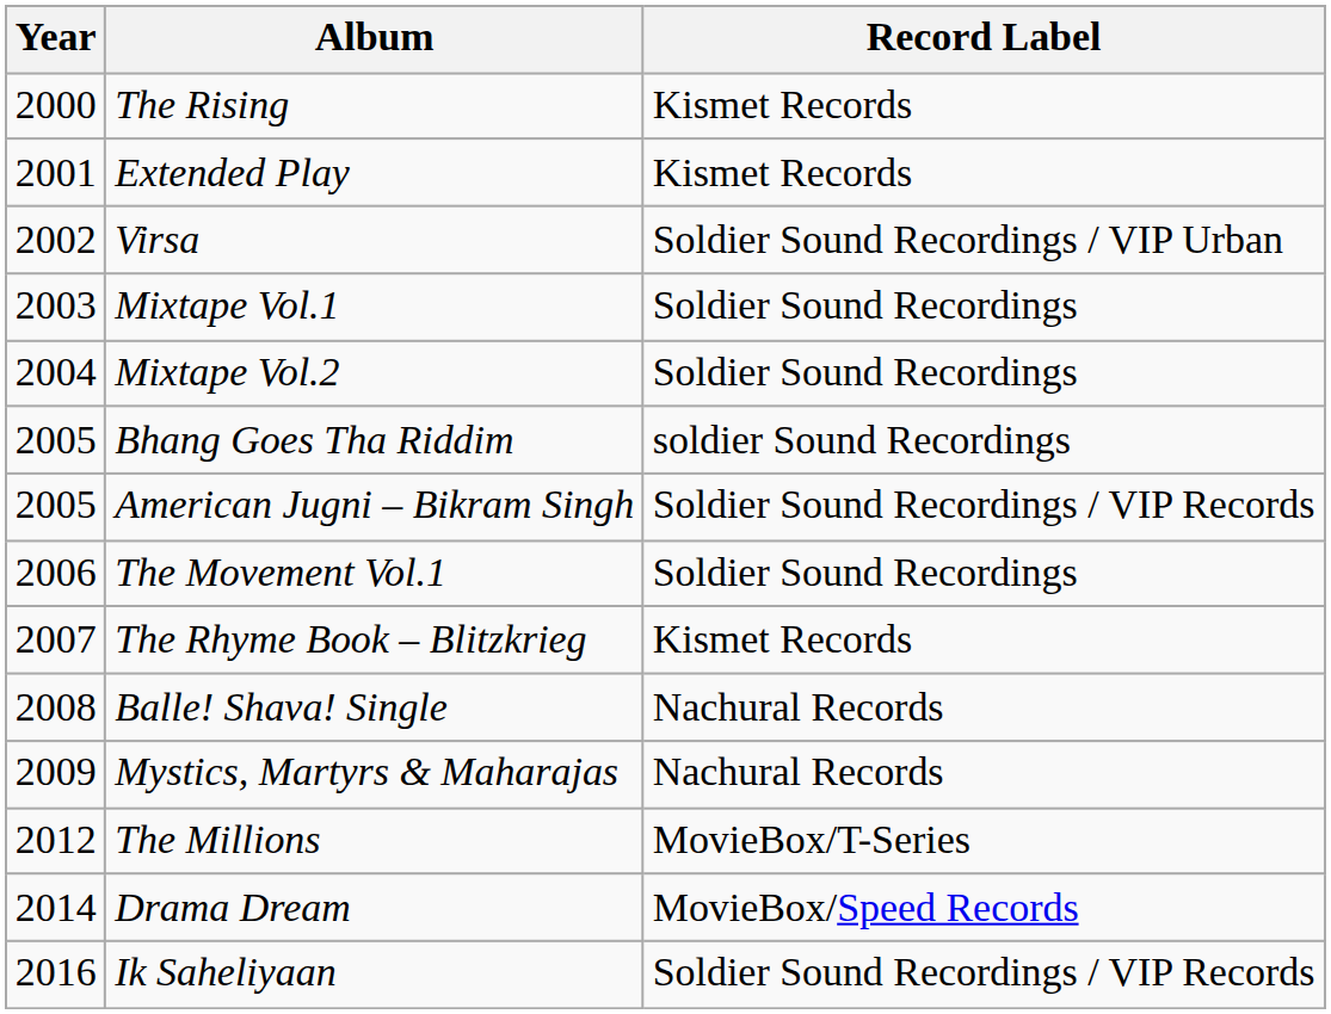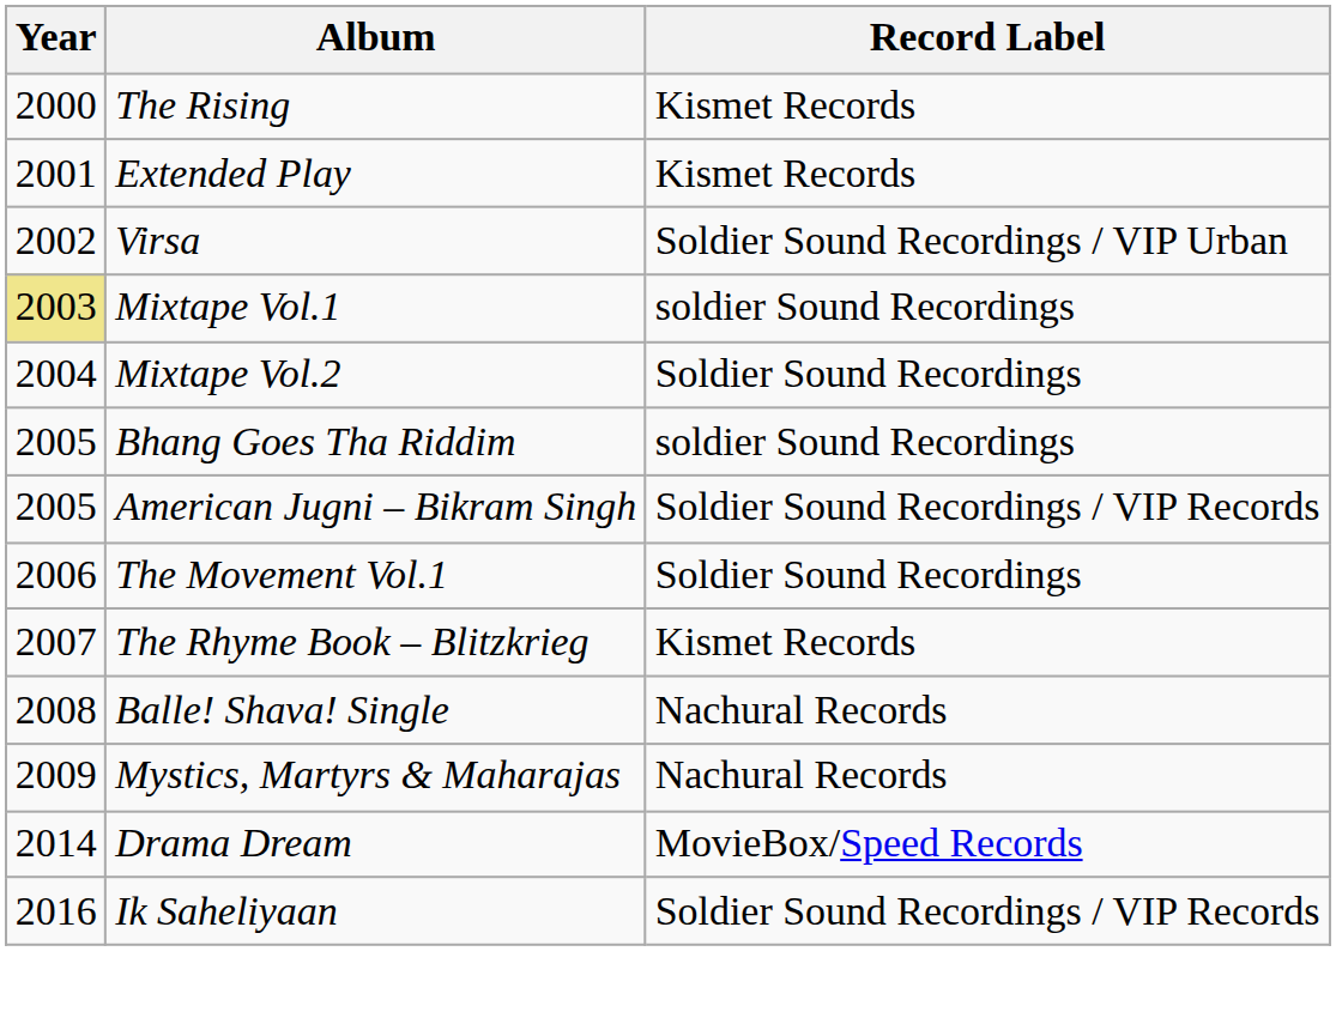Mixtape Vol.1 | Year: no background -> khaki background
Mixtape Vol.1 | Record Label: Soldier Sound Recordings -> soldier Sound Recordings
- row: 2012 | The Millions | MovieBox/T-Series
